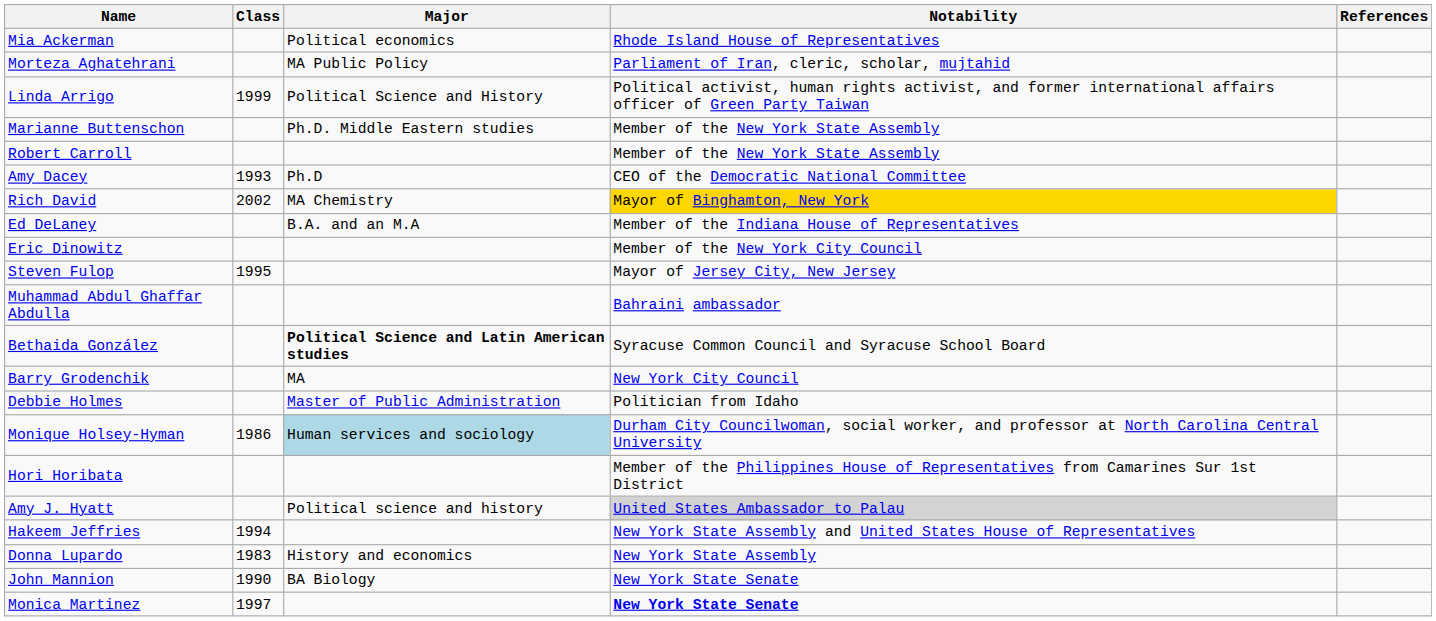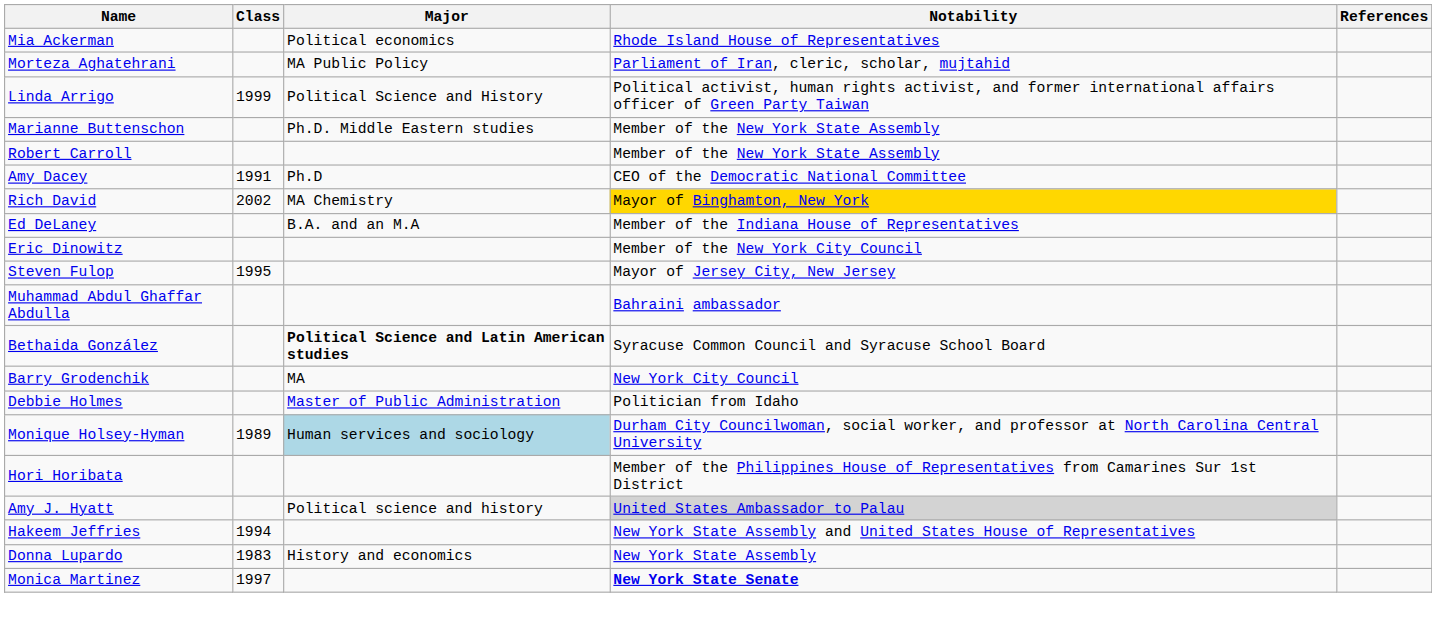Amy Dacey | Class: 1993 -> 1991
Monique Holsey-Hyman | Class: 1986 -> 1989
- row: John Mannion | 1990 | BA Biology | New York State Senate
